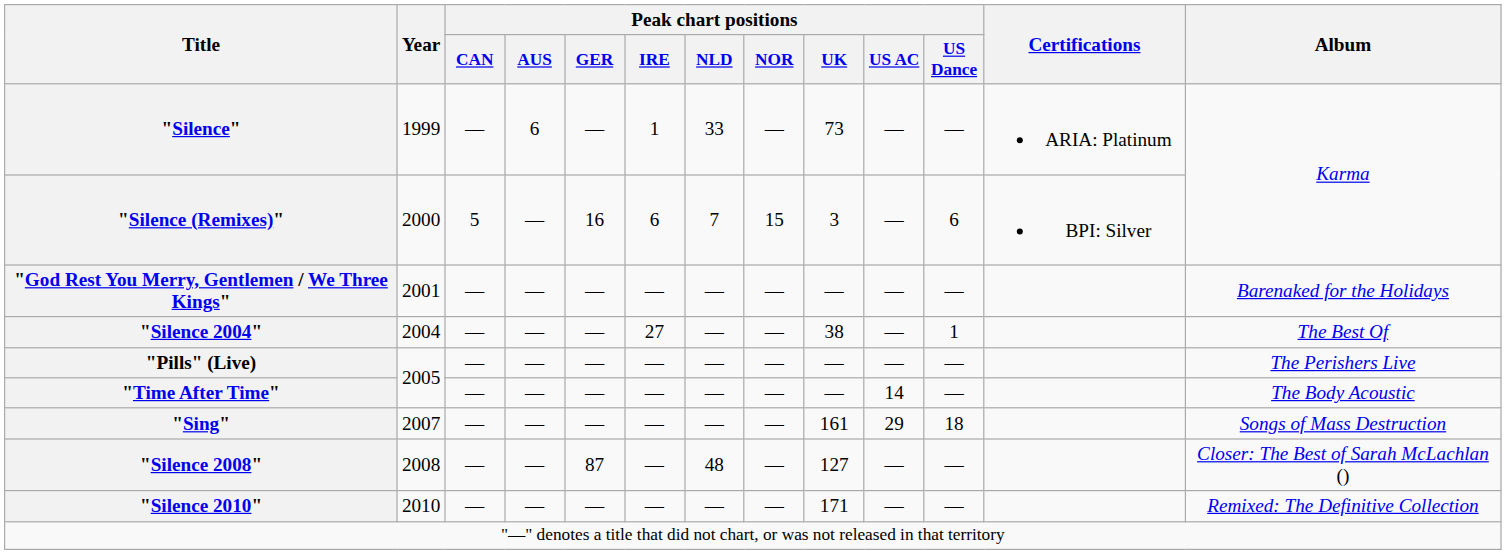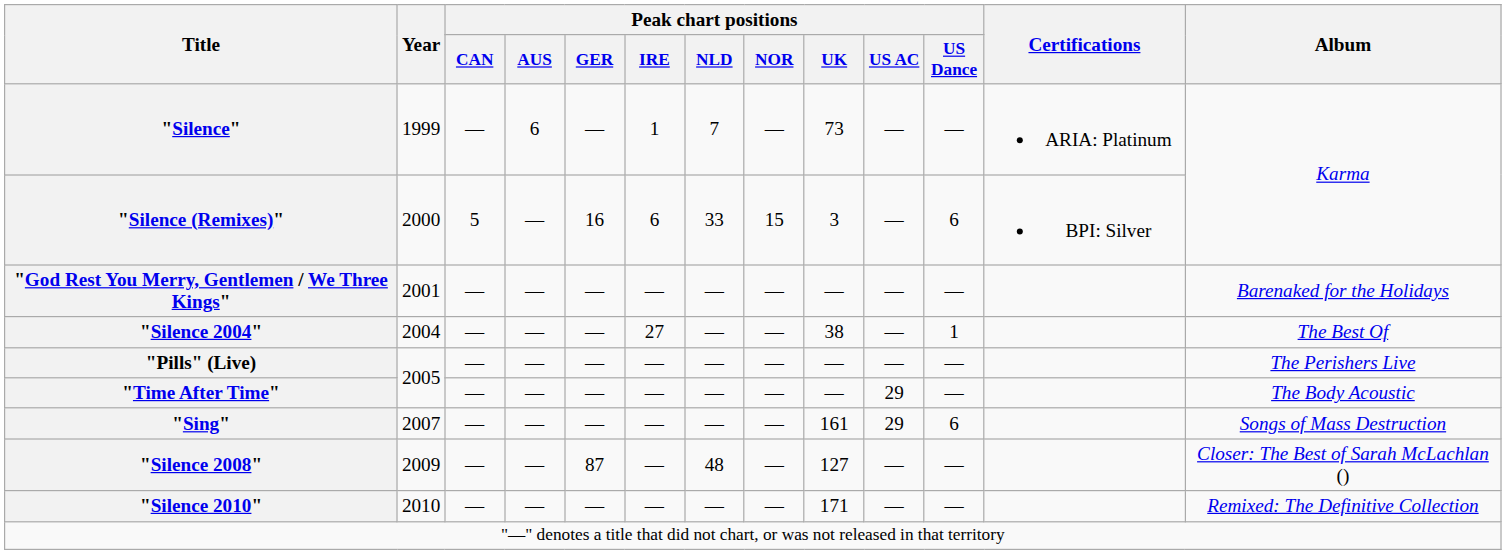"Silence" | Peak chart positions / NLD: 33 -> 7
"Silence (Remixes)" | Peak chart positions / NLD: 7 -> 33
"Time After Time" | Peak chart positions / US AC: 14 -> 29
"Sing" | Peak chart positions / US Dance: 18 -> 6
"Silence 2008" | Year: 2008 -> 2009
